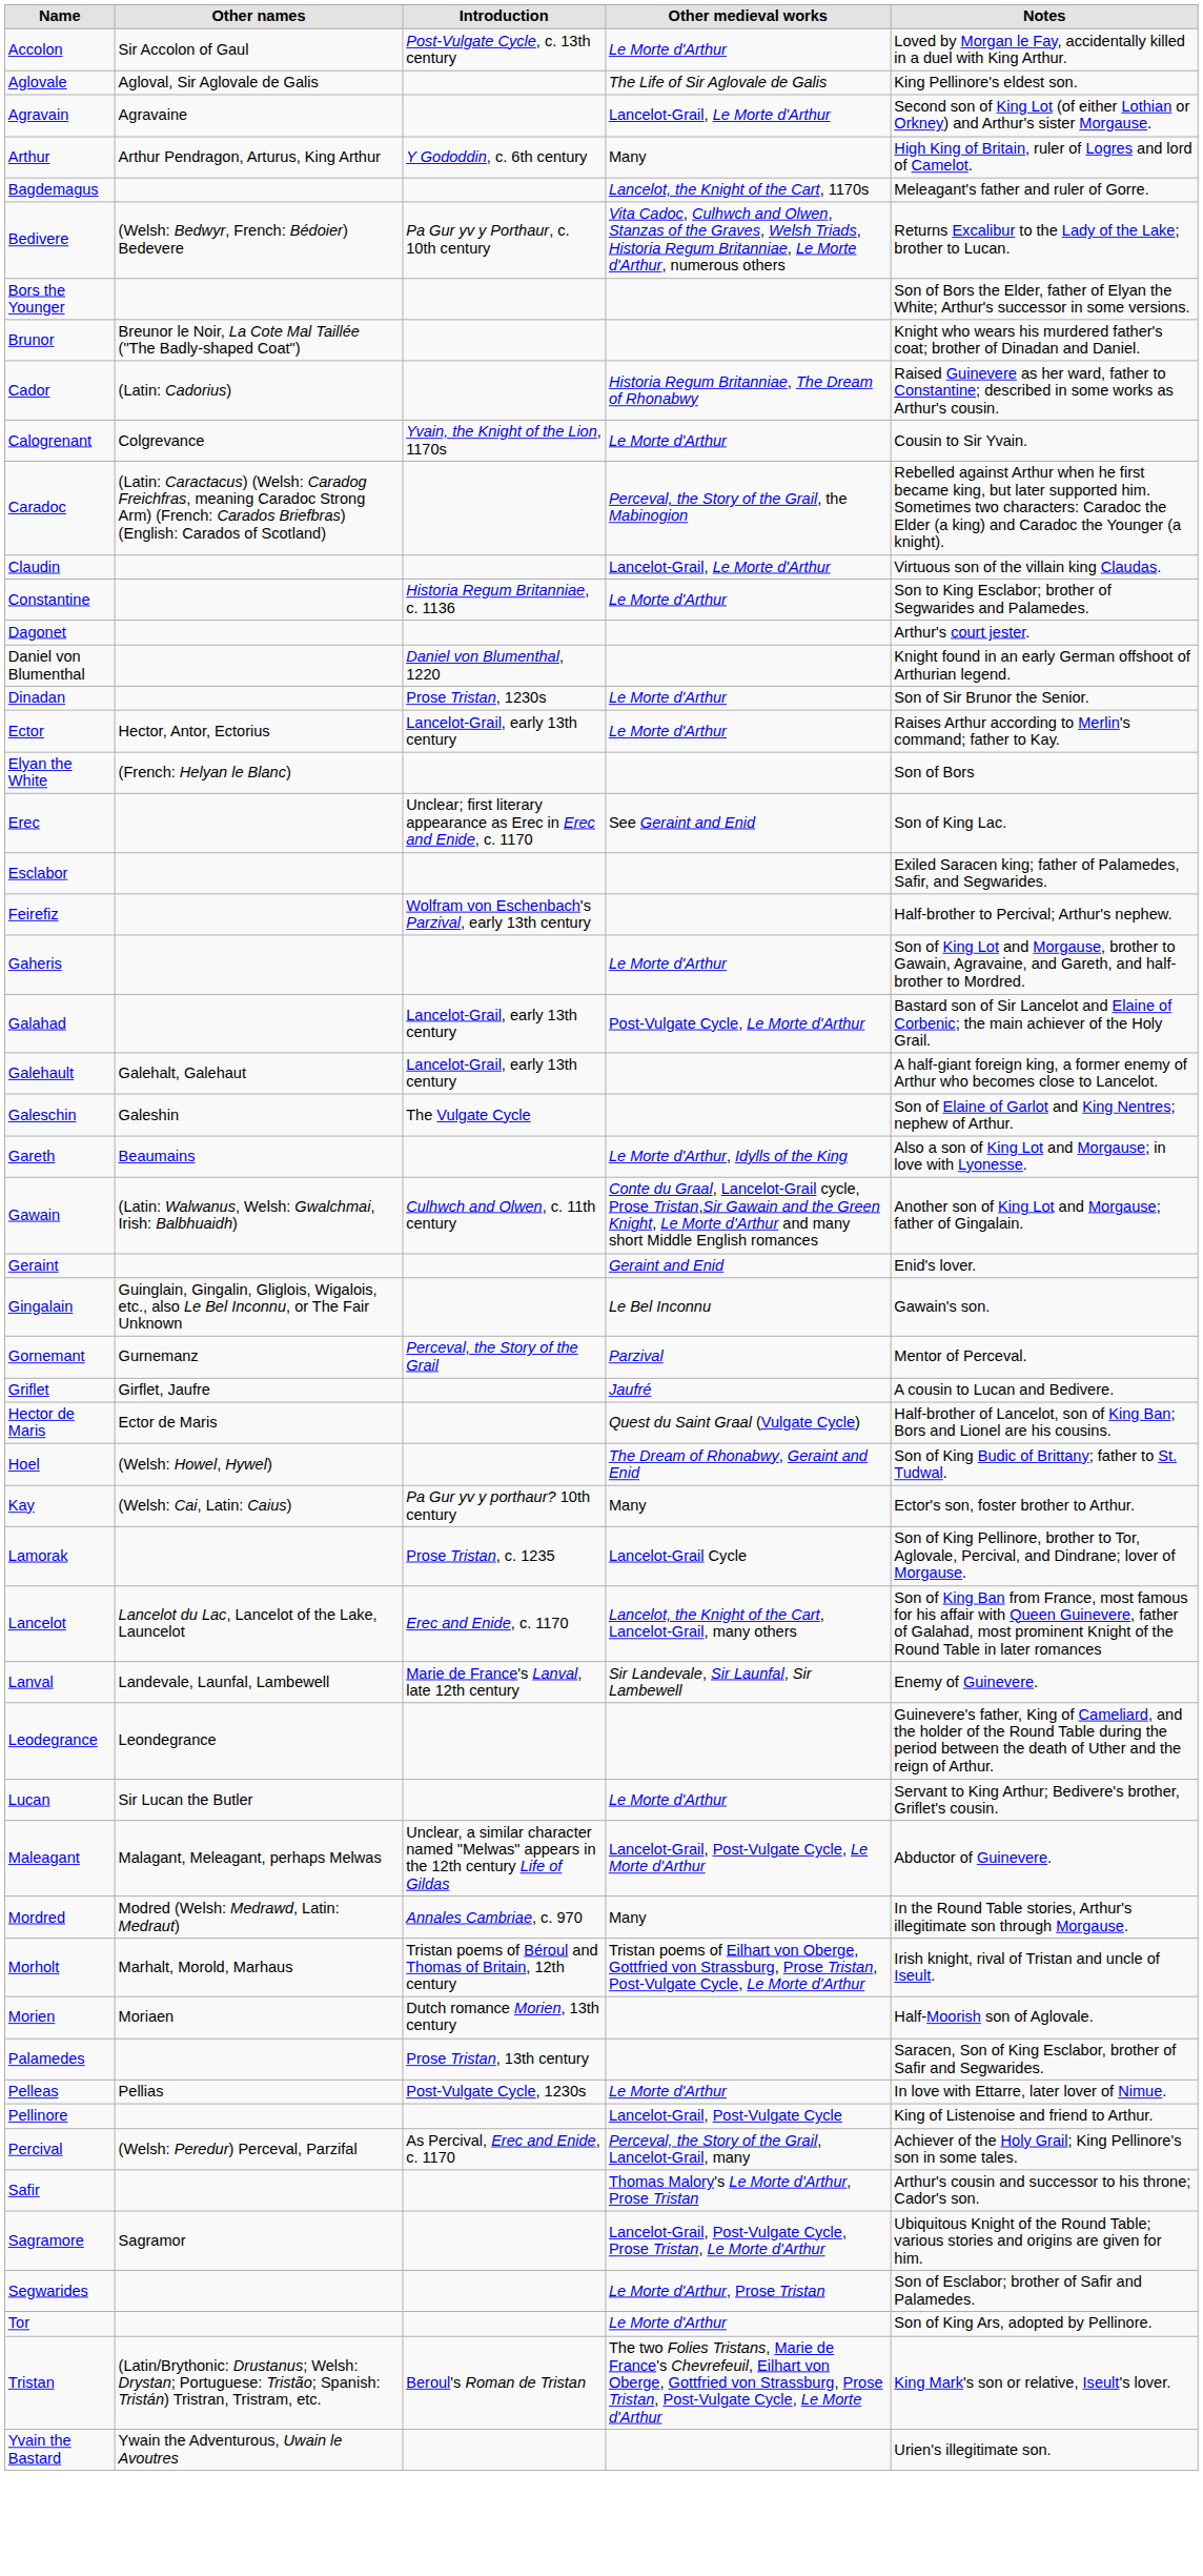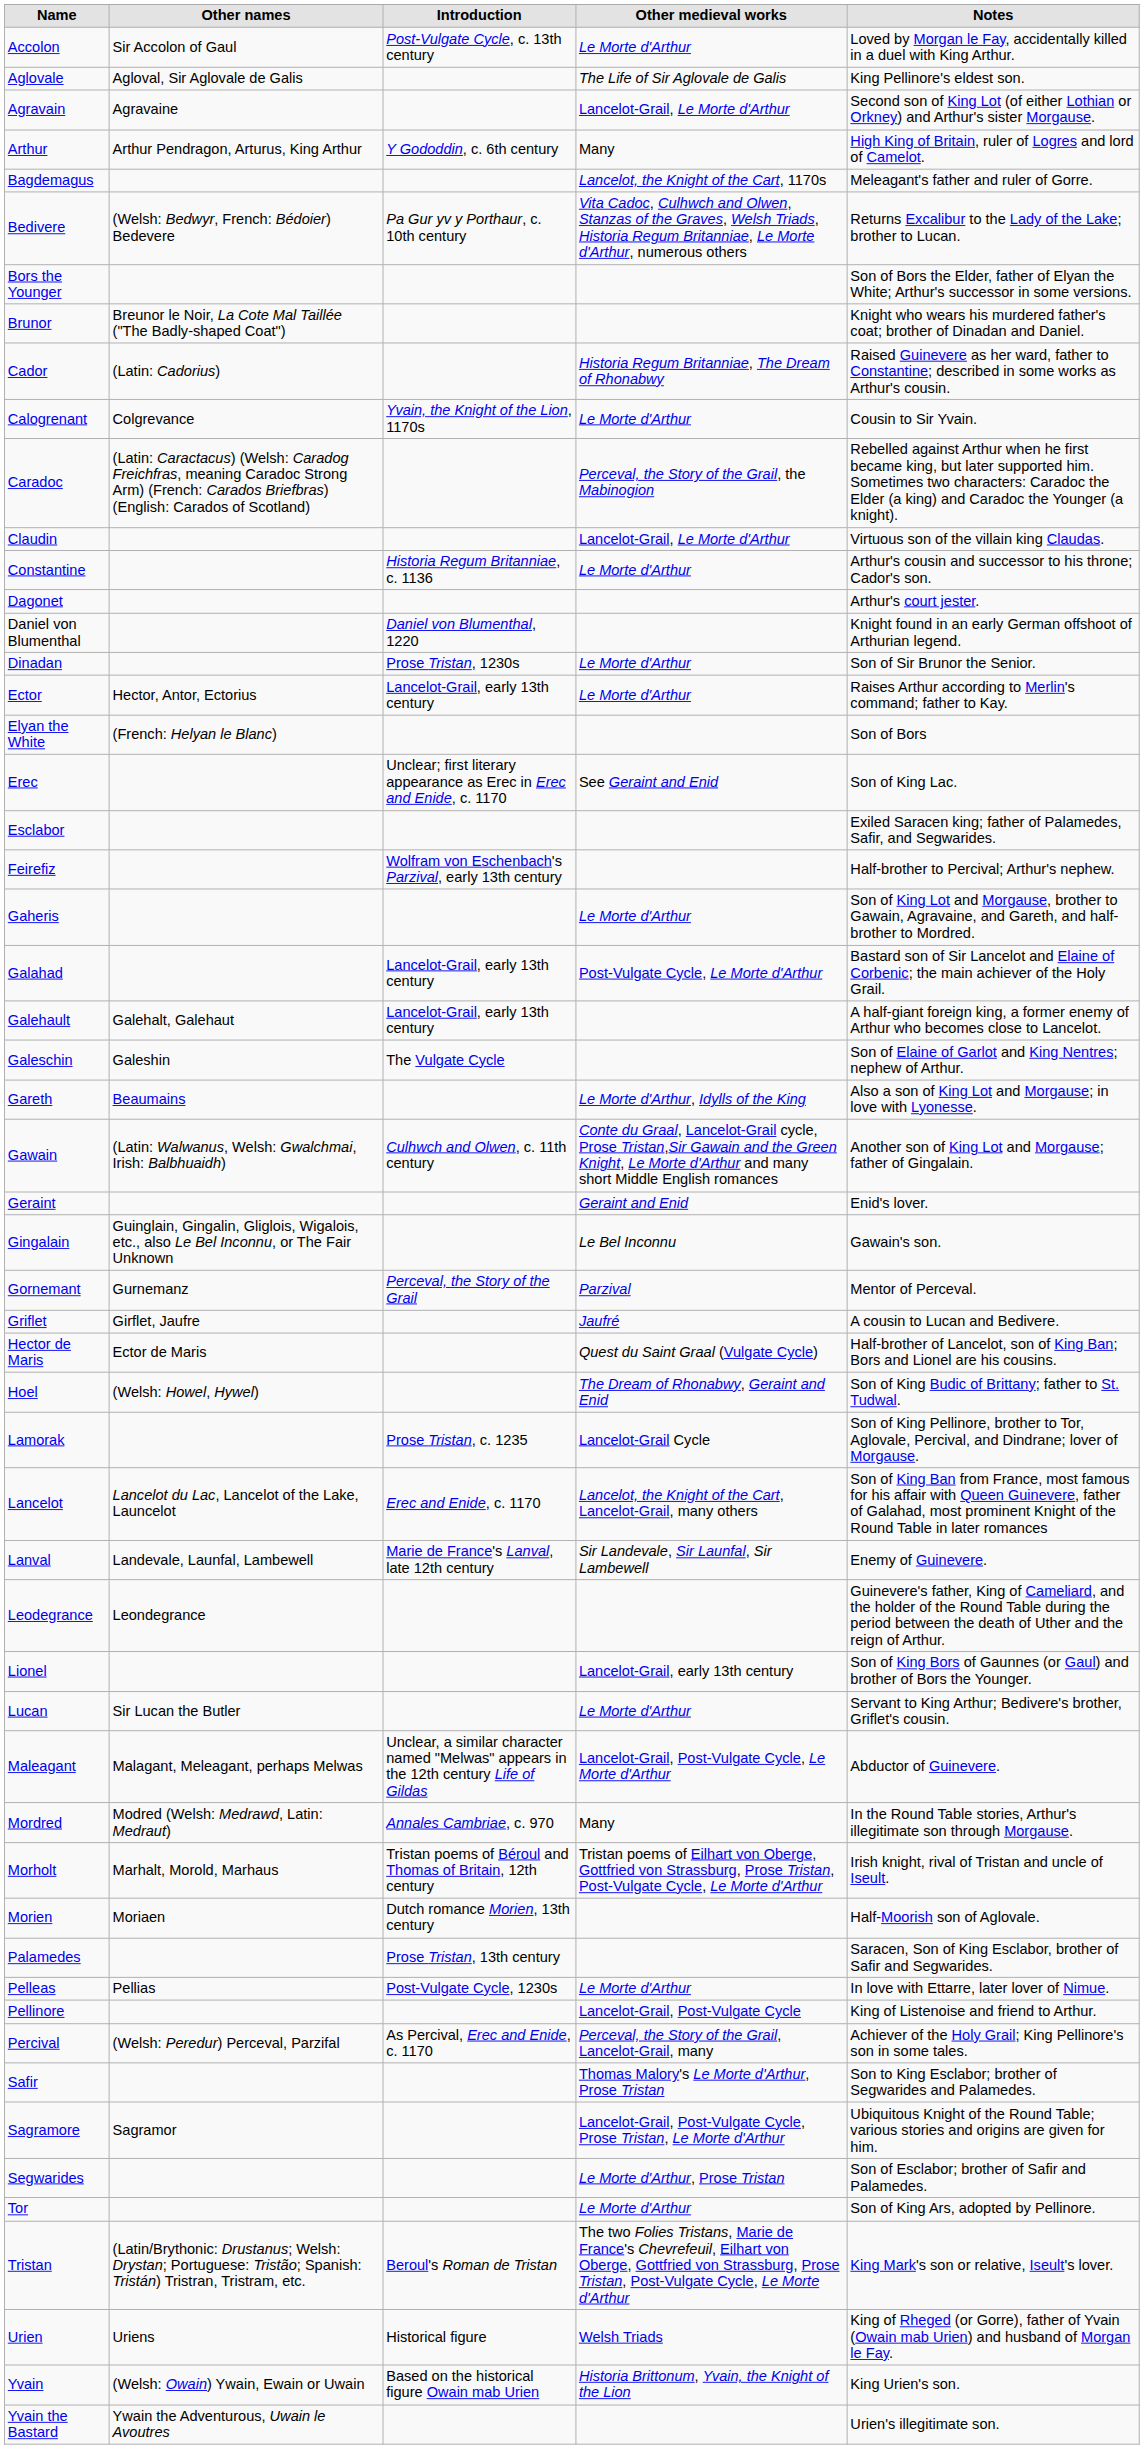Constantine | Notes: Son to King Esclabor; brother of Segwarides and Palamedes. -> Arthur's cousin and successor to his throne; Cador's son.
- row: Kay | (Welsh: Cai, Latin: Caius) | Pa Gur yv y porthaur? 10th century | Many | Ector's son, foster brother to Arthur.
+ row: Lionel | Lancelot-Grail, early 13th century | Son of King Bors of Gaunnes (or Gaul) and brother of Bors the Younger.
Safir | Notes: Arthur's cousin and successor to his throne; Cador's son. -> Son to King Esclabor; brother of Segwarides and Palamedes.
+ row: Urien | Uriens | Historical figure | Welsh Triads | King of Rheged (or Gorre), father of Yvain (Owain mab Urien) and husband of Morgan le Fay.
+ row: Yvain | (Welsh: Owain) Ywain, Ewain or Uwain | Based on the historical figure Owain mab Urien | Historia Brittonum, Yvain, the Knight of the Lion | King Urien's son.
